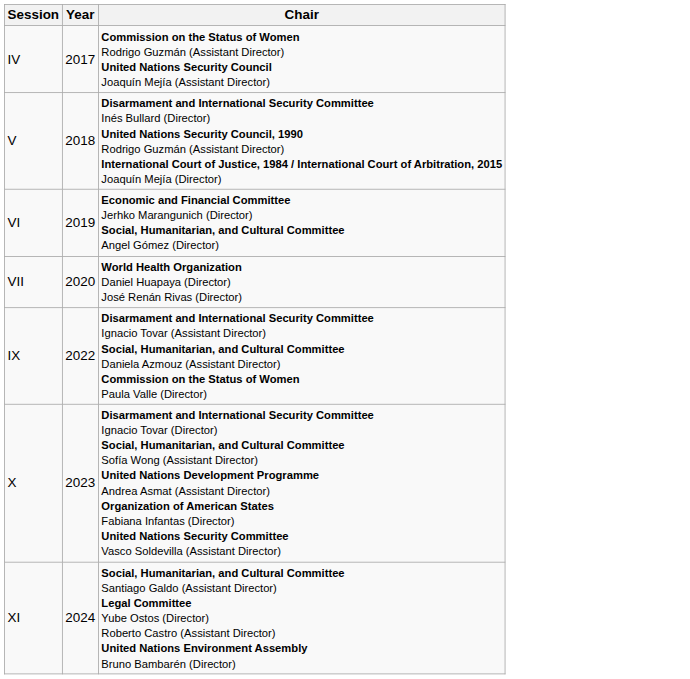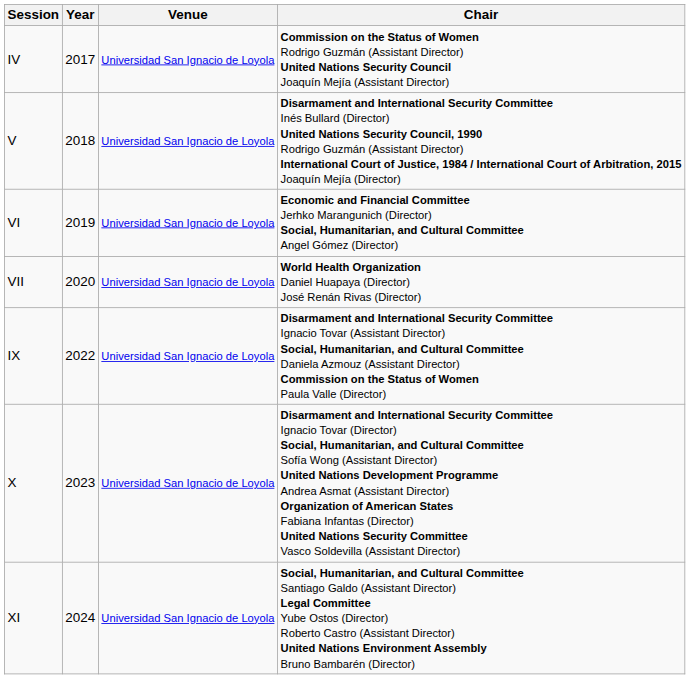+ column: Venue | Universidad San Ignacio de Loyola | Universidad San Ignacio de Loyola | Universidad San Ignacio de Loyola | Universidad San Ignacio de Loyola | Universidad San Ignacio de Loyola | Universidad San Ignacio de Loyola | Universidad San Ignacio de Loyola
